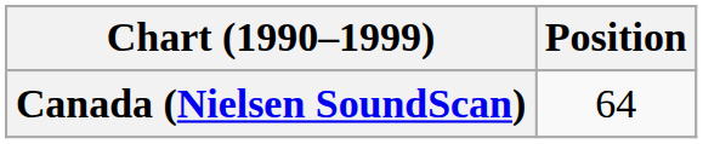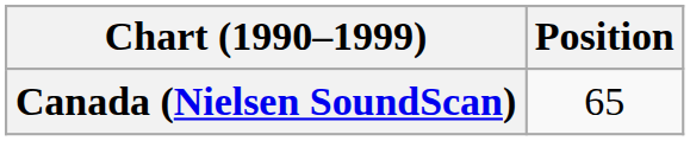Canada (Nielsen SoundScan) | Position: 64 -> 65
